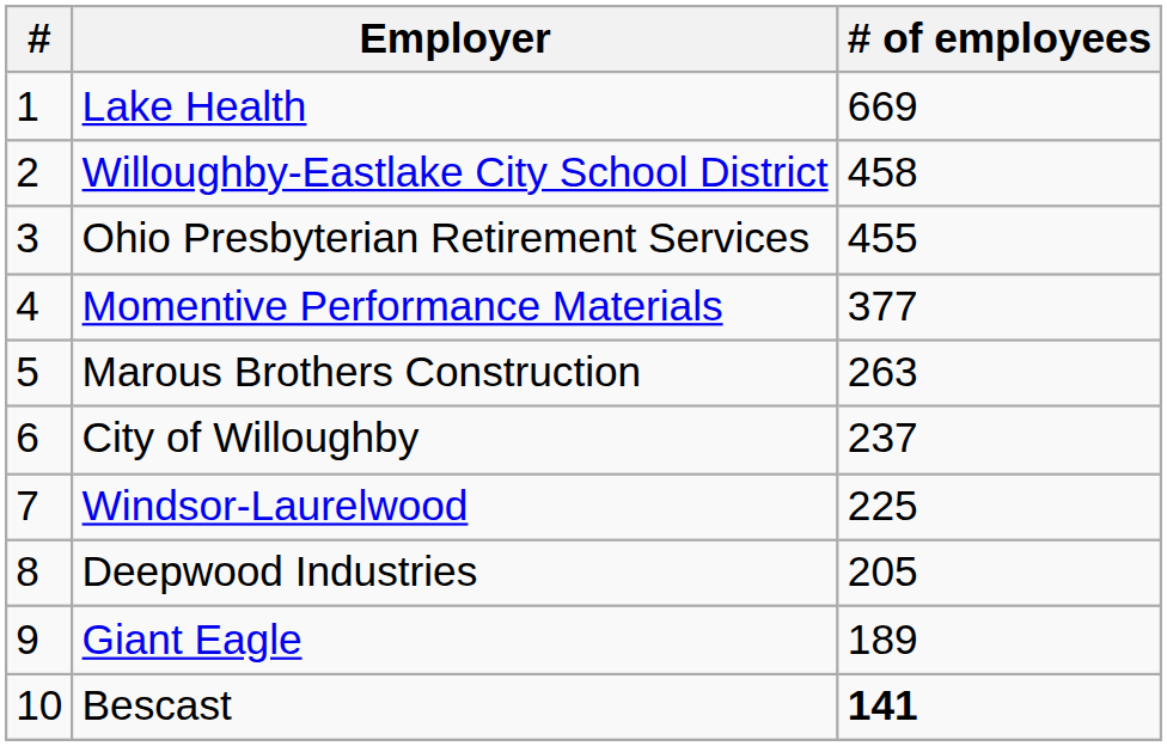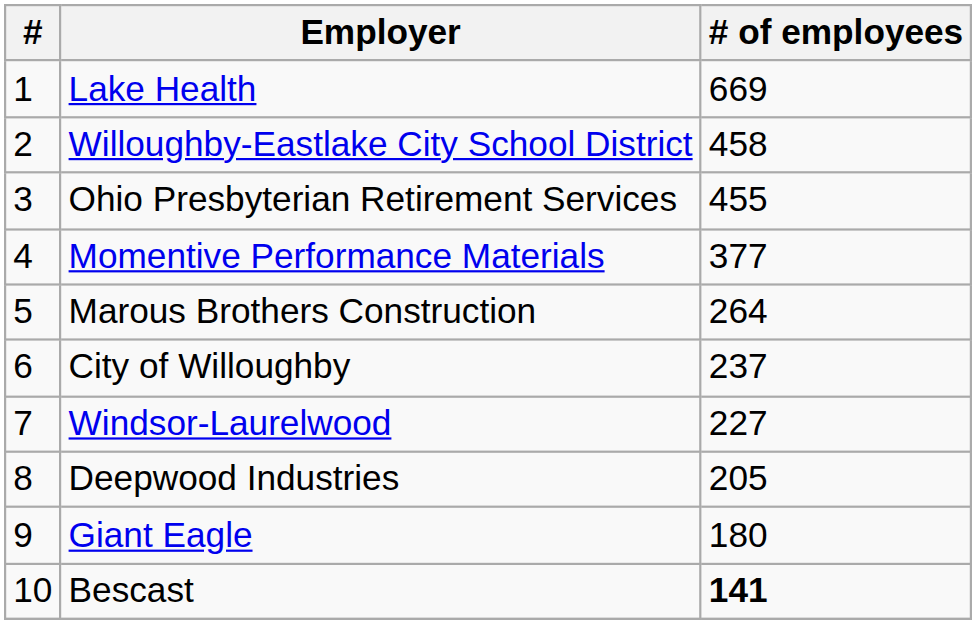Marous Brothers Construction | # of employees: 263 -> 264
Windsor-Laurelwood | # of employees: 225 -> 227
Giant Eagle | # of employees: 189 -> 180
